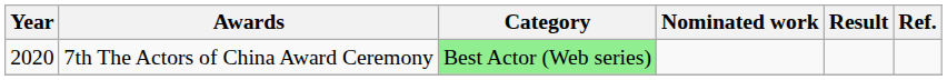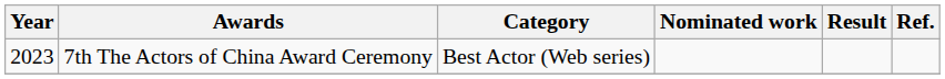7th The Actors of China Award Ceremony | Year: 2020 -> 2023
7th The Actors of China Award Ceremony | Category: lightgreen background -> no background
